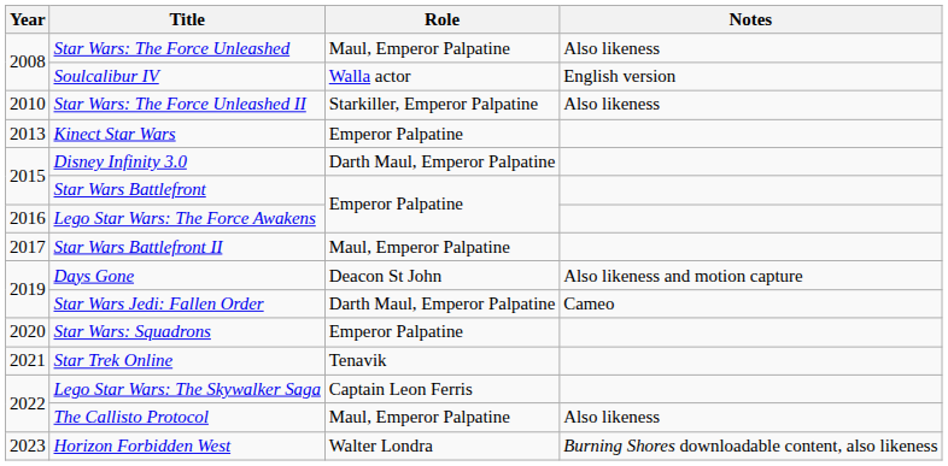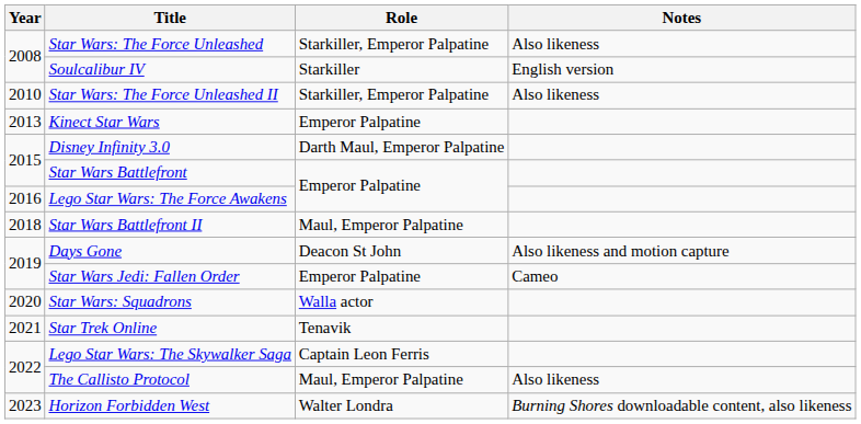Star Wars: The Force Unleashed | Role: Maul, Emperor Palpatine -> Starkiller, Emperor Palpatine
Soulcalibur IV | Role: Walla actor -> Starkiller
Star Wars Battlefront II | Year: 2017 -> 2018
Star Wars Jedi: Fallen Order | Role: Darth Maul, Emperor Palpatine -> Emperor Palpatine
Star Wars: Squadrons | Role: Emperor Palpatine -> Walla actor
